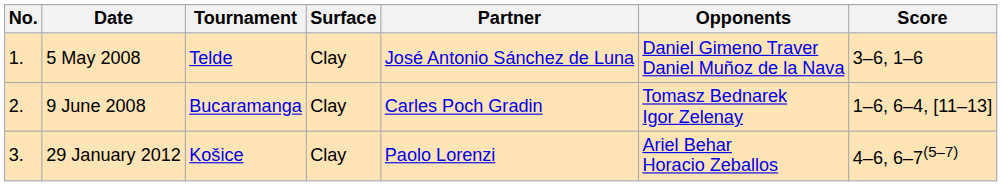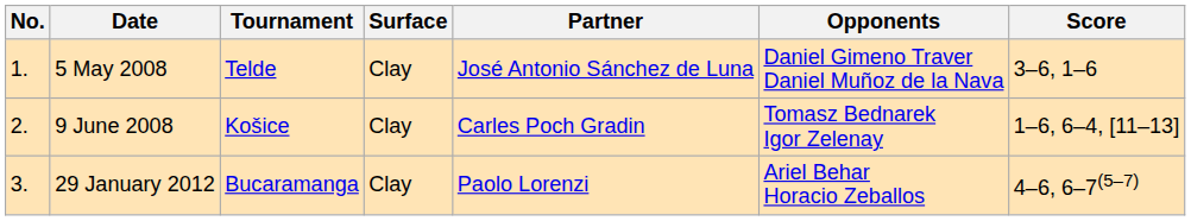9 June 2008 | Tournament: Bucaramanga -> Košice
29 January 2012 | Tournament: Košice -> Bucaramanga
